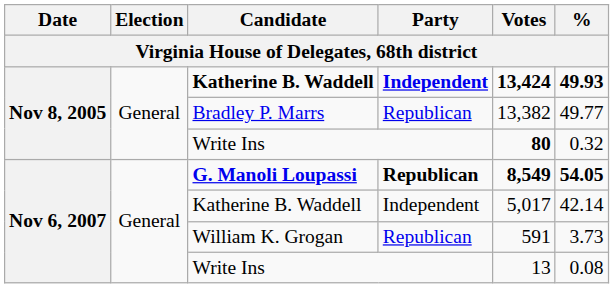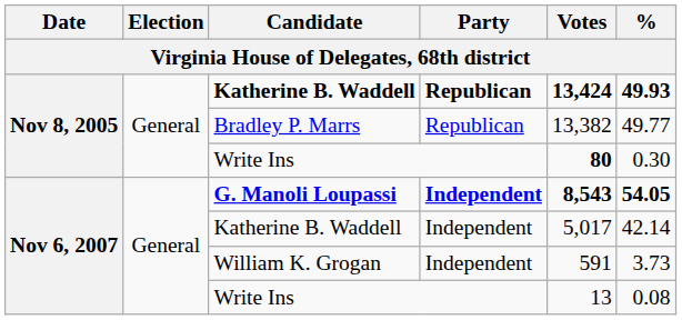Nov 8, 2005 / Katherine B. Waddell | Party: Independent -> Republican
Nov 8, 2005 / Write Ins | %: 0.32 -> 0.30
G. Manoli Loupassi | Party: Republican -> Independent
G. Manoli Loupassi | Votes: 8,549 -> 8,543
William K. Grogan | Party: Republican -> Independent
